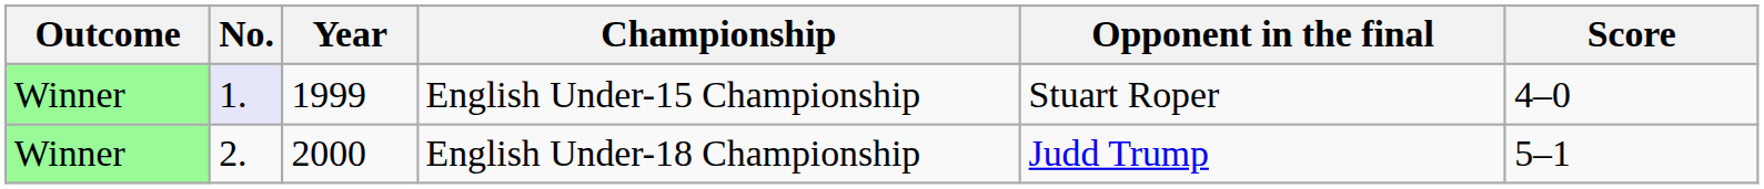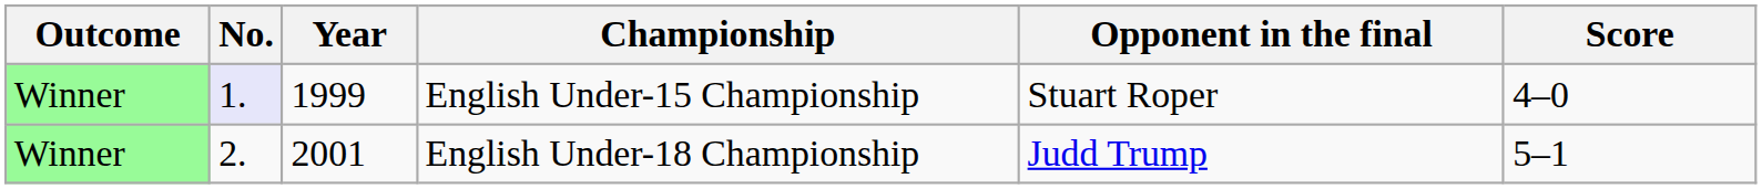English Under-18 Championship | Year: 2000 -> 2001
